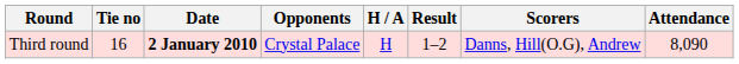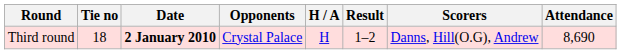Third round | Tie no: 16 -> 18
Third round | Attendance: 8,090 -> 8,690
